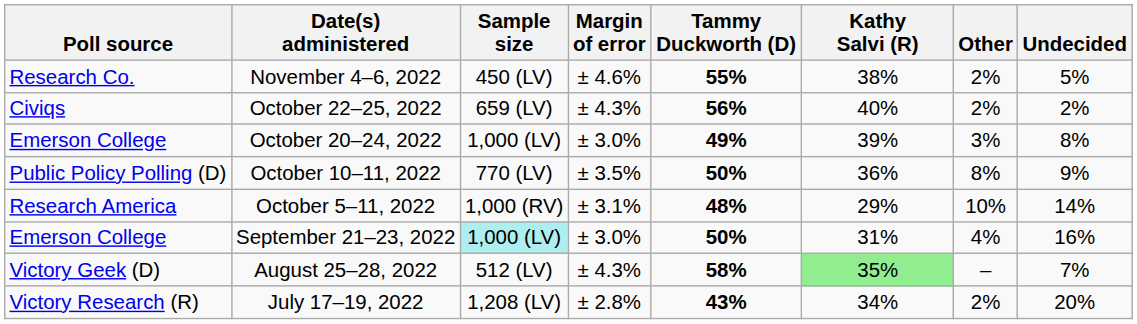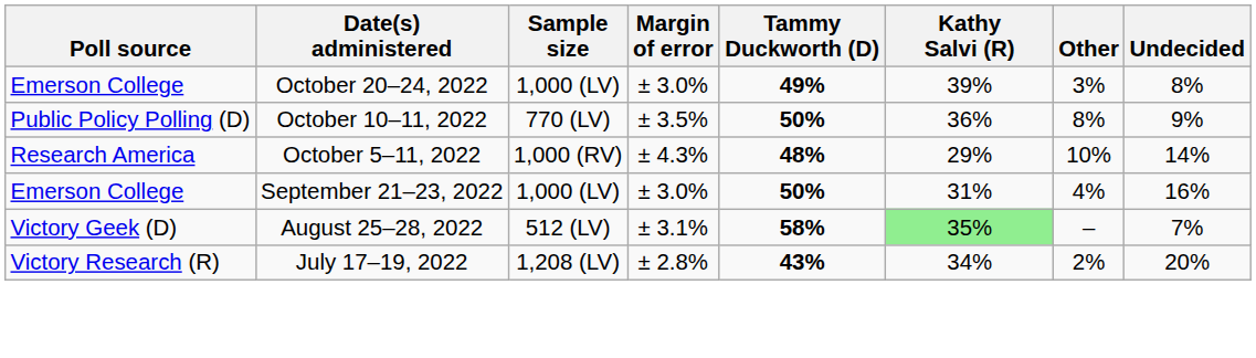- row: Research Co. | November 4–6, 2022 | 450 (LV) | ± 4.6% | 55% | 38% | 2% | 5%
- row: Civiqs | October 22–25, 2022 | 659 (LV) | ± 4.3% | 56% | 40% | 2% | 2%
October 5–11, 2022 | Margin of error: ± 3.1% -> ± 4.3%
September 21–23, 2022 | Sample size: paleturquoise background -> no background
August 25–28, 2022 | Margin of error: ± 4.3% -> ± 3.1%
